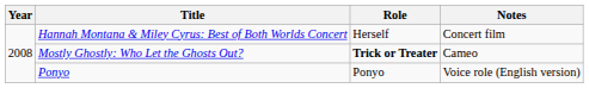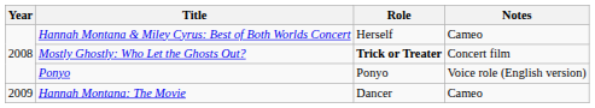Hannah Montana & Miley Cyrus: Best of Both Worlds Concert | Notes: Concert film -> Cameo
Mostly Ghostly: Who Let the Ghosts Out? | Notes: Cameo -> Concert film
+ row: 2009 | Hannah Montana: The Movie | Dancer | Cameo
